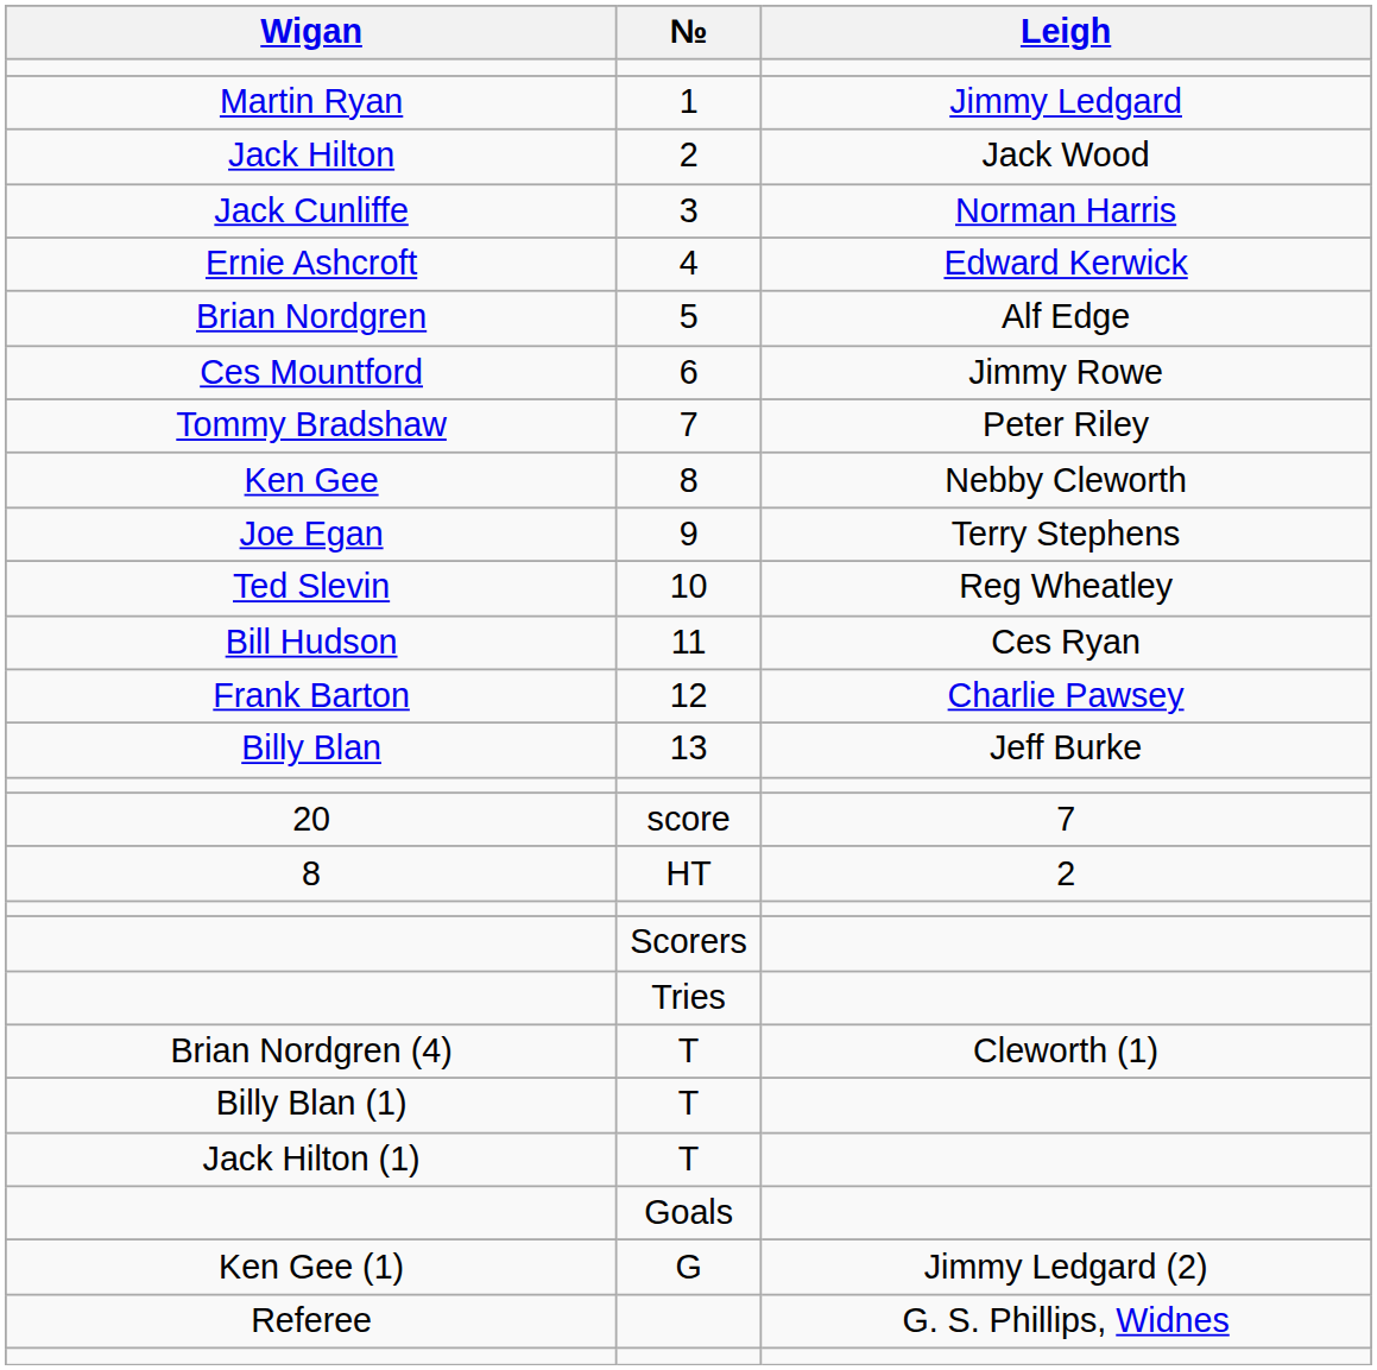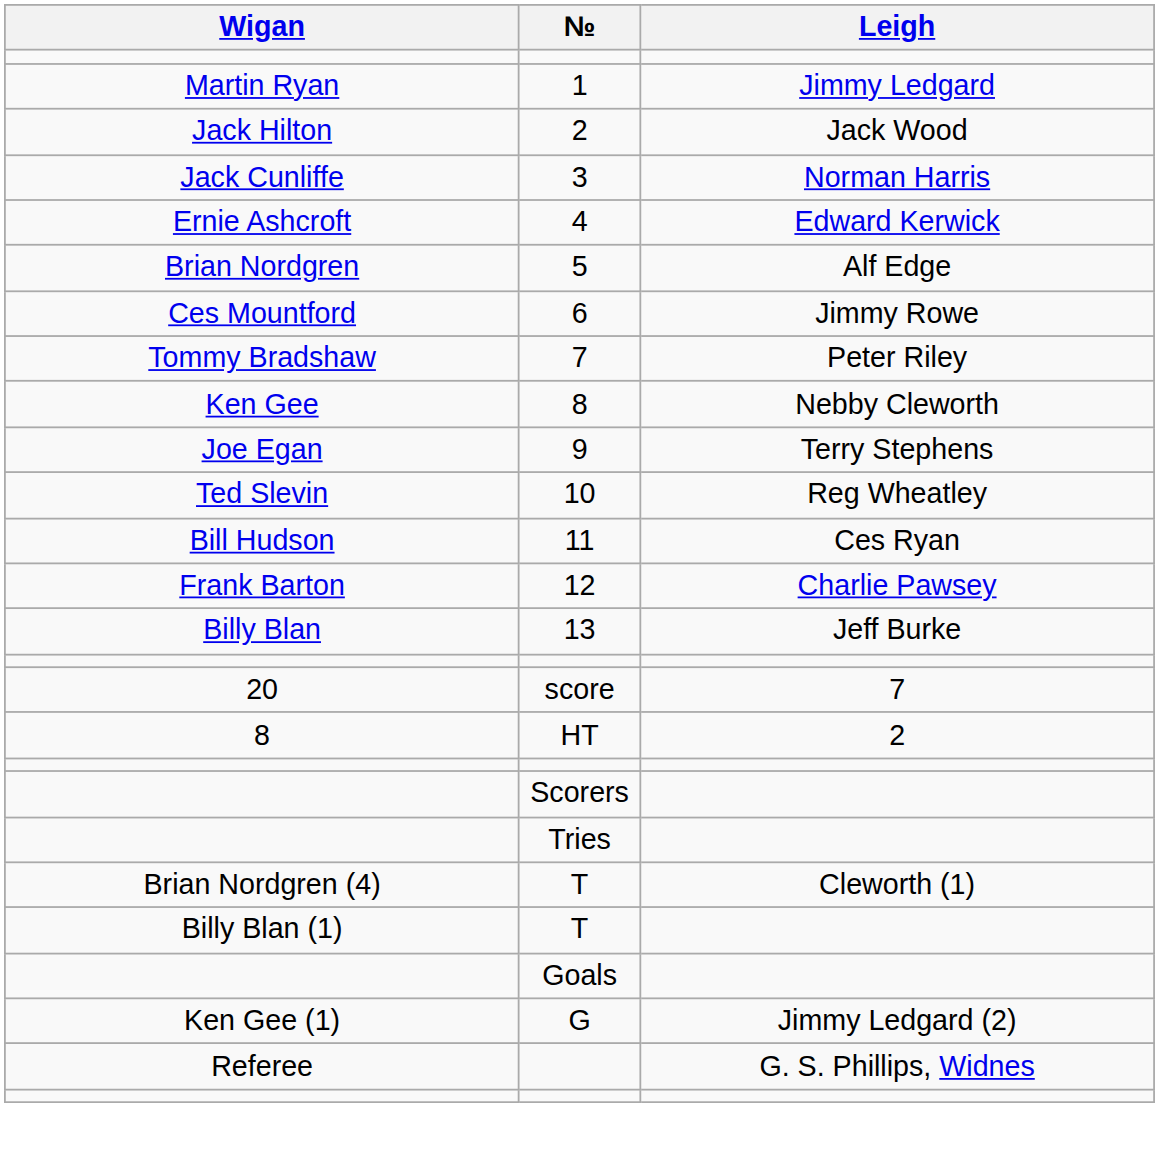- row: Jack Hilton (1) | T
